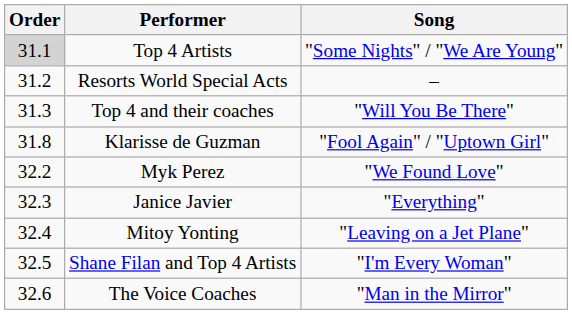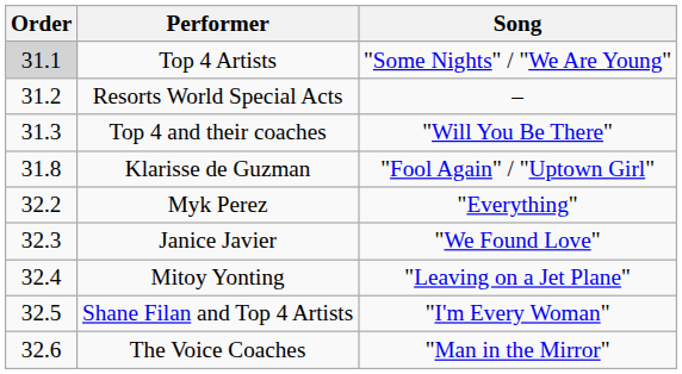Myk Perez | Song: "We Found Love" -> "Everything"
Janice Javier | Song: "Everything" -> "We Found Love"
